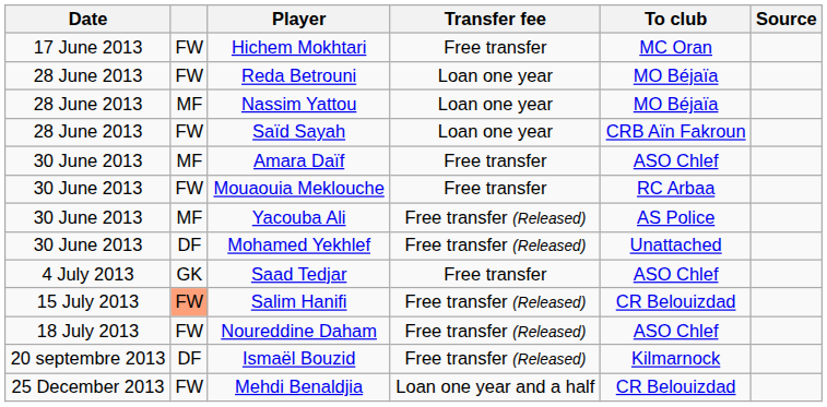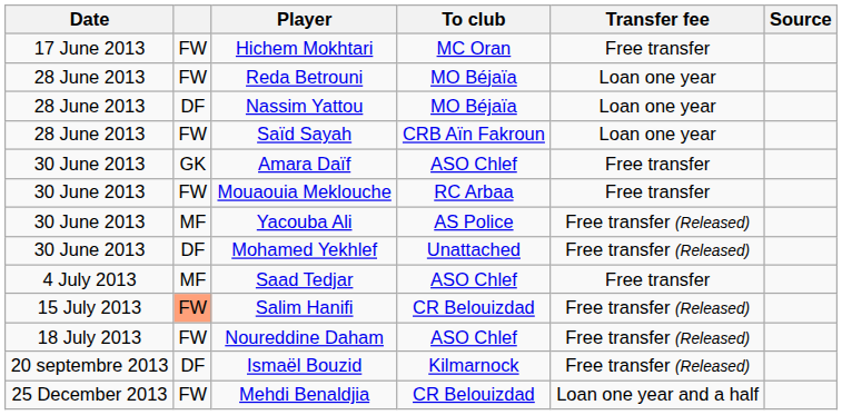columns swapped: To club <-> Transfer fee
Nassim Yattou | column 2: MF -> DF
Amara Daïf | column 2: MF -> GK
Saad Tedjar | column 2: GK -> MF
